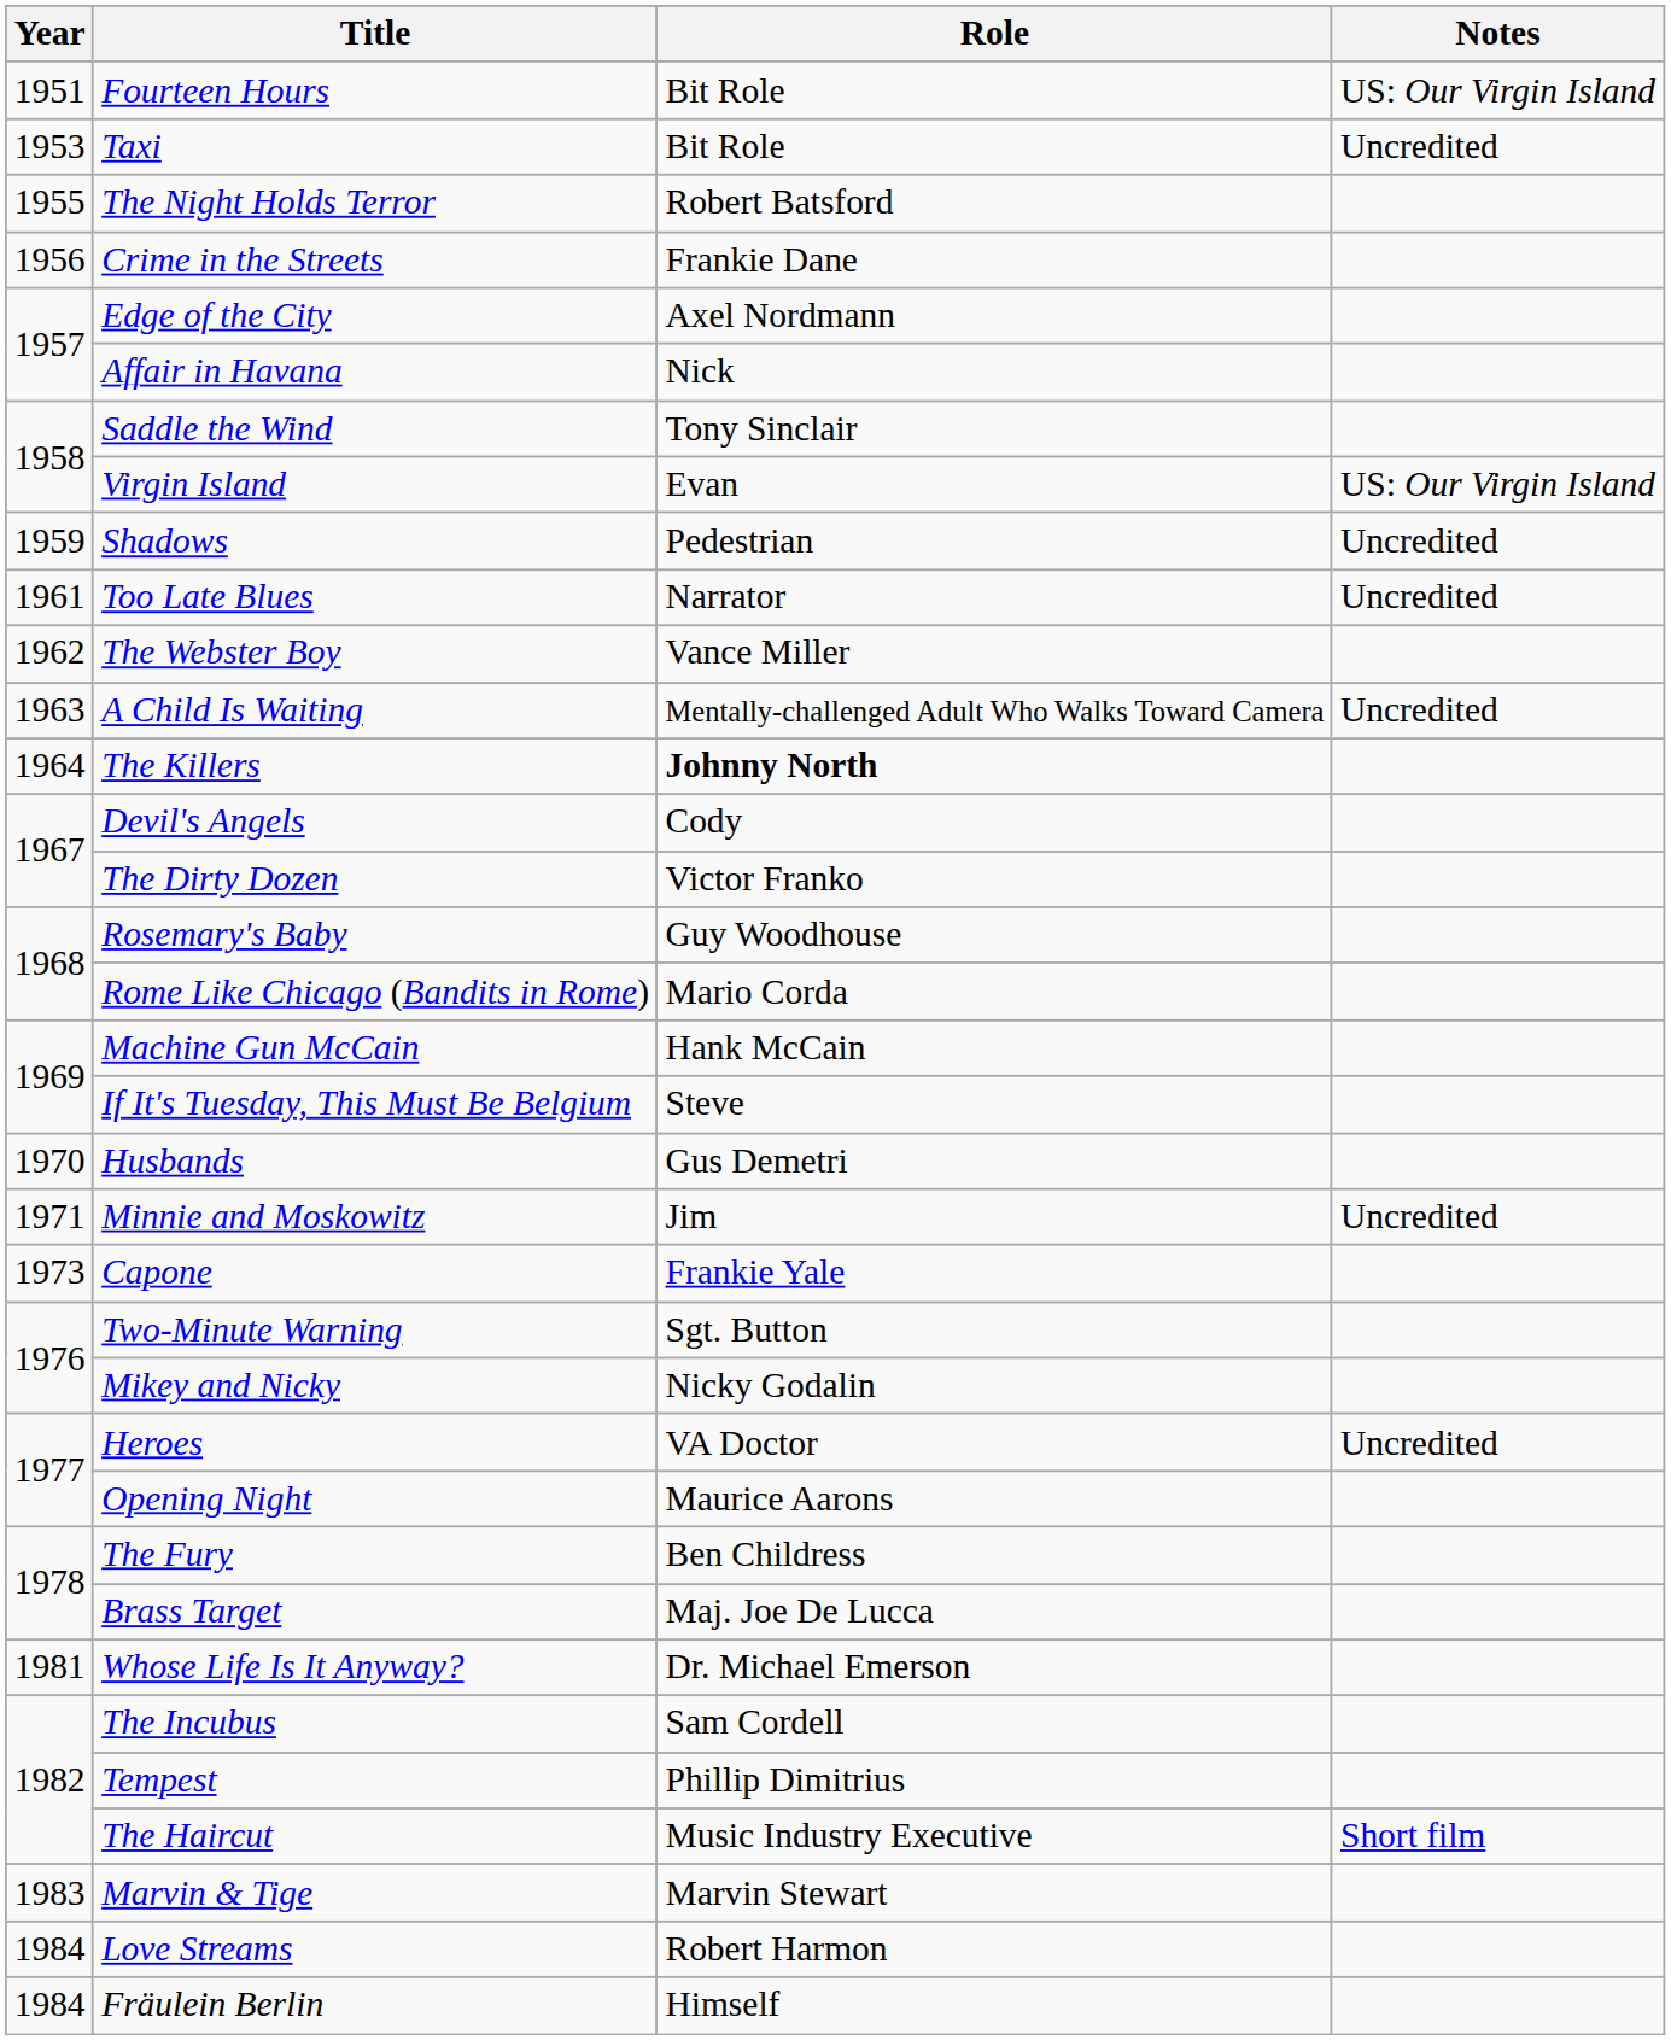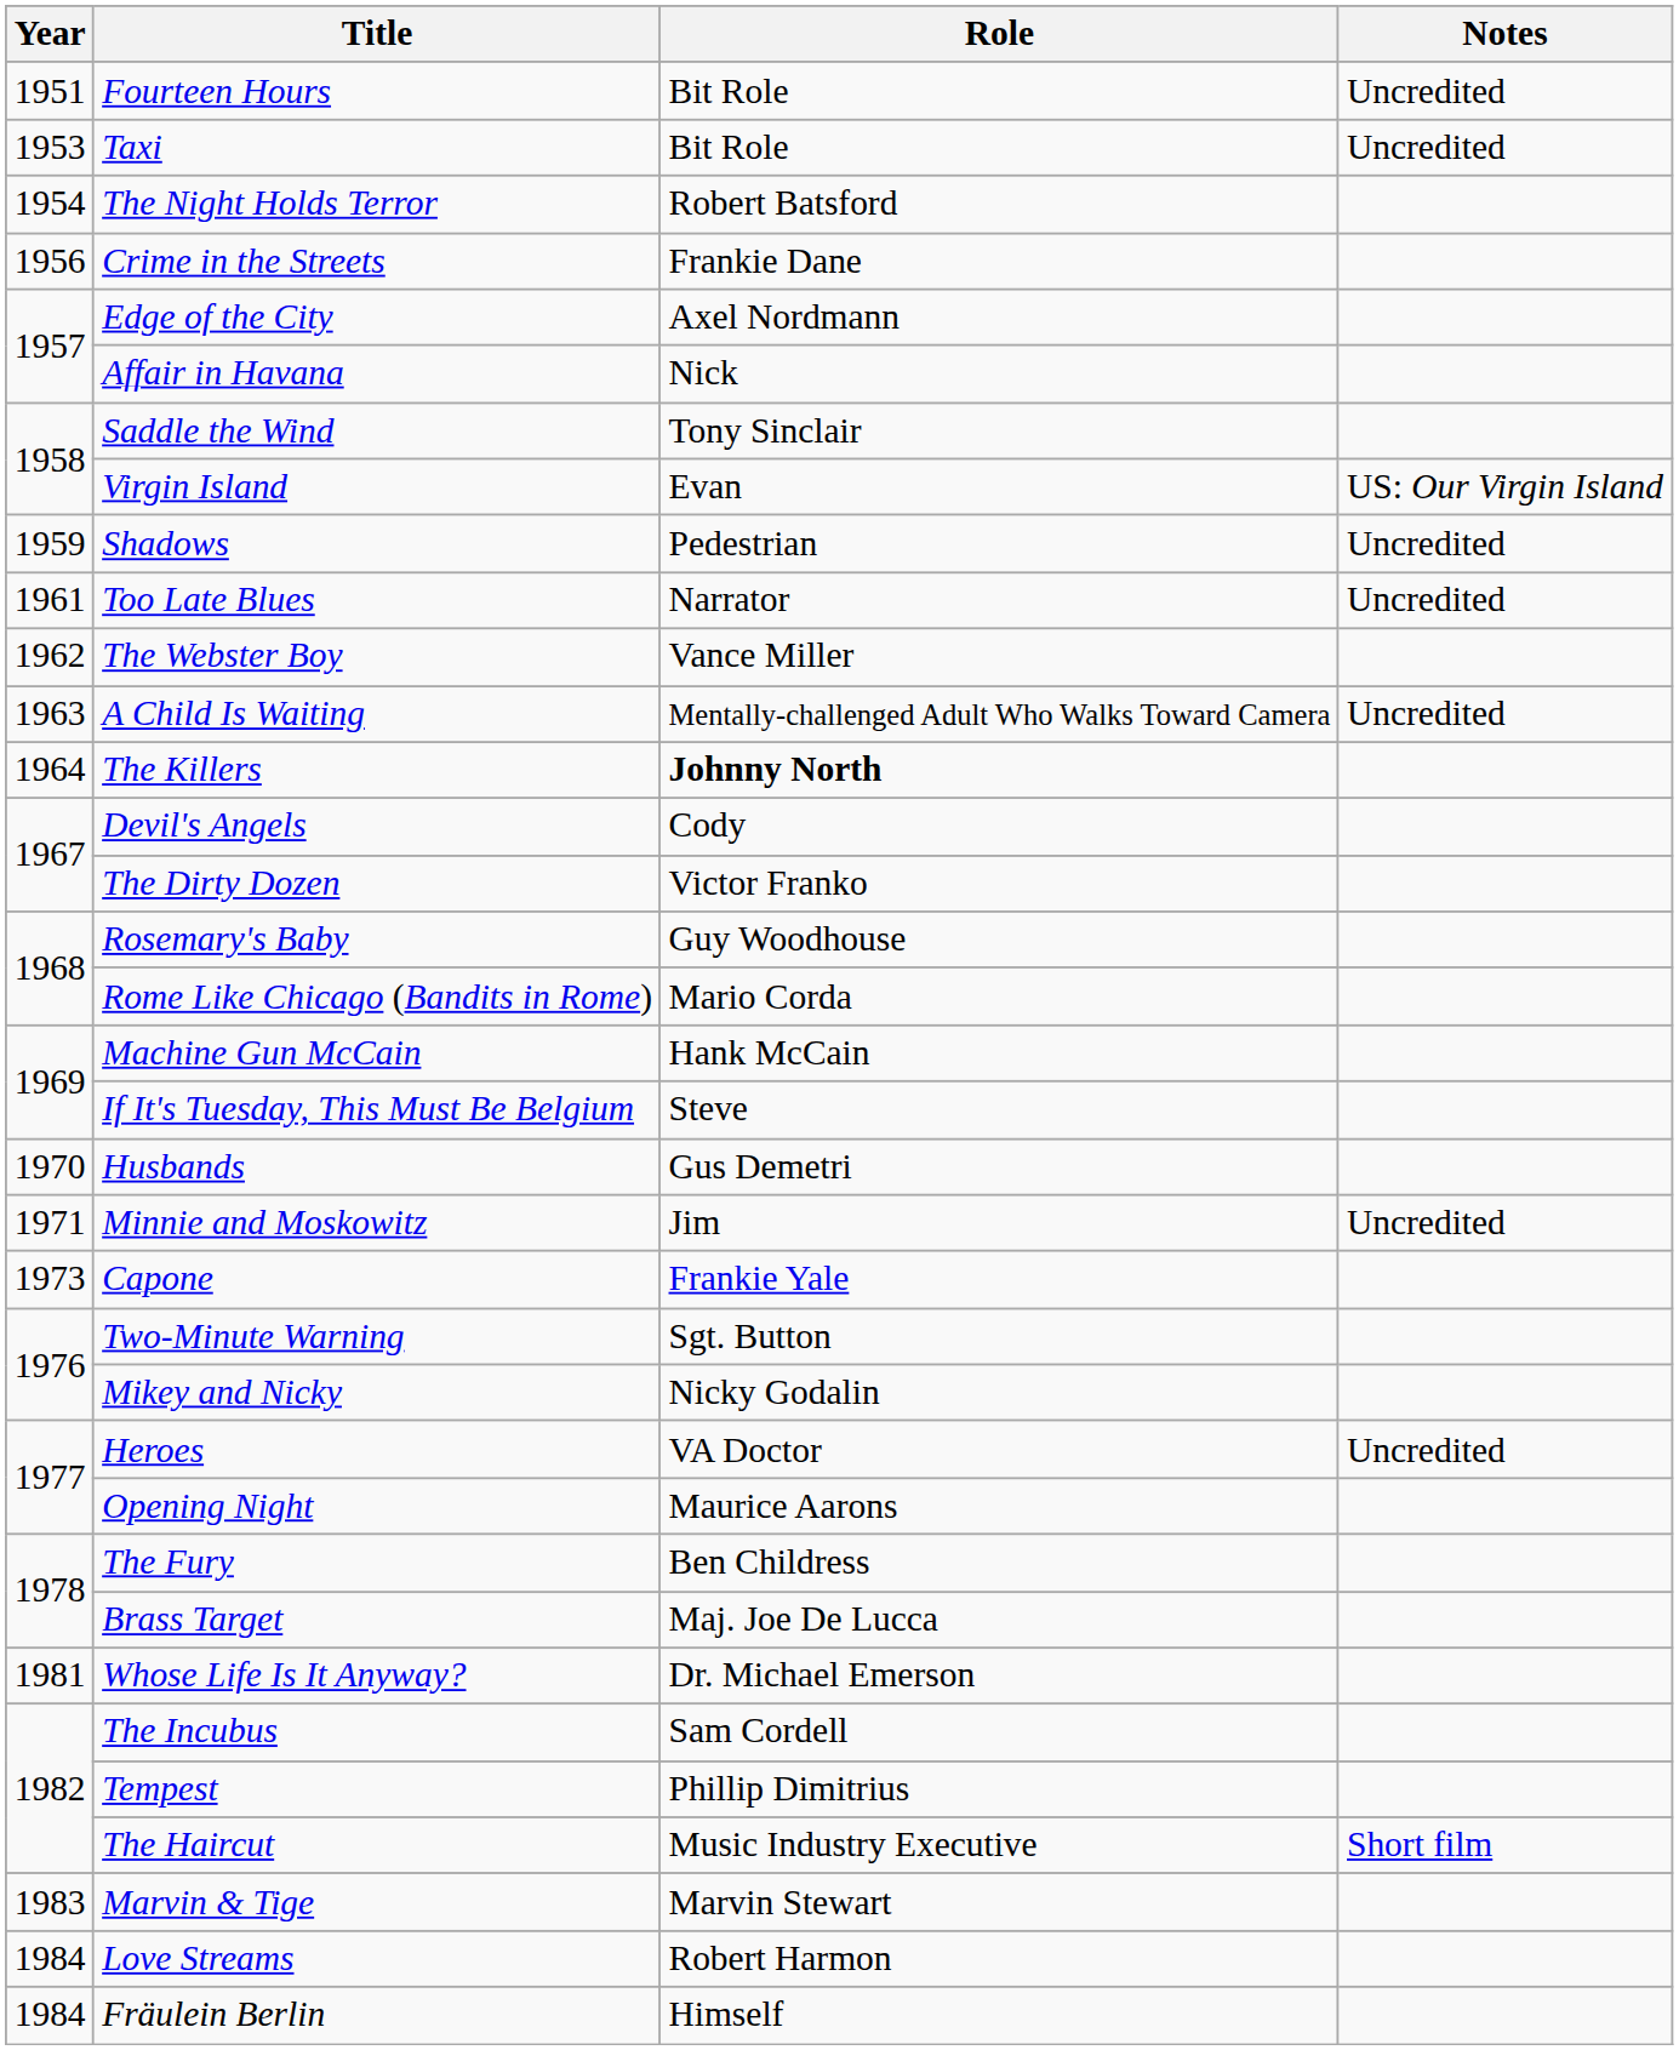Fourteen Hours | Notes: US: Our Virgin Island -> Uncredited
The Night Holds Terror | Year: 1955 -> 1954
